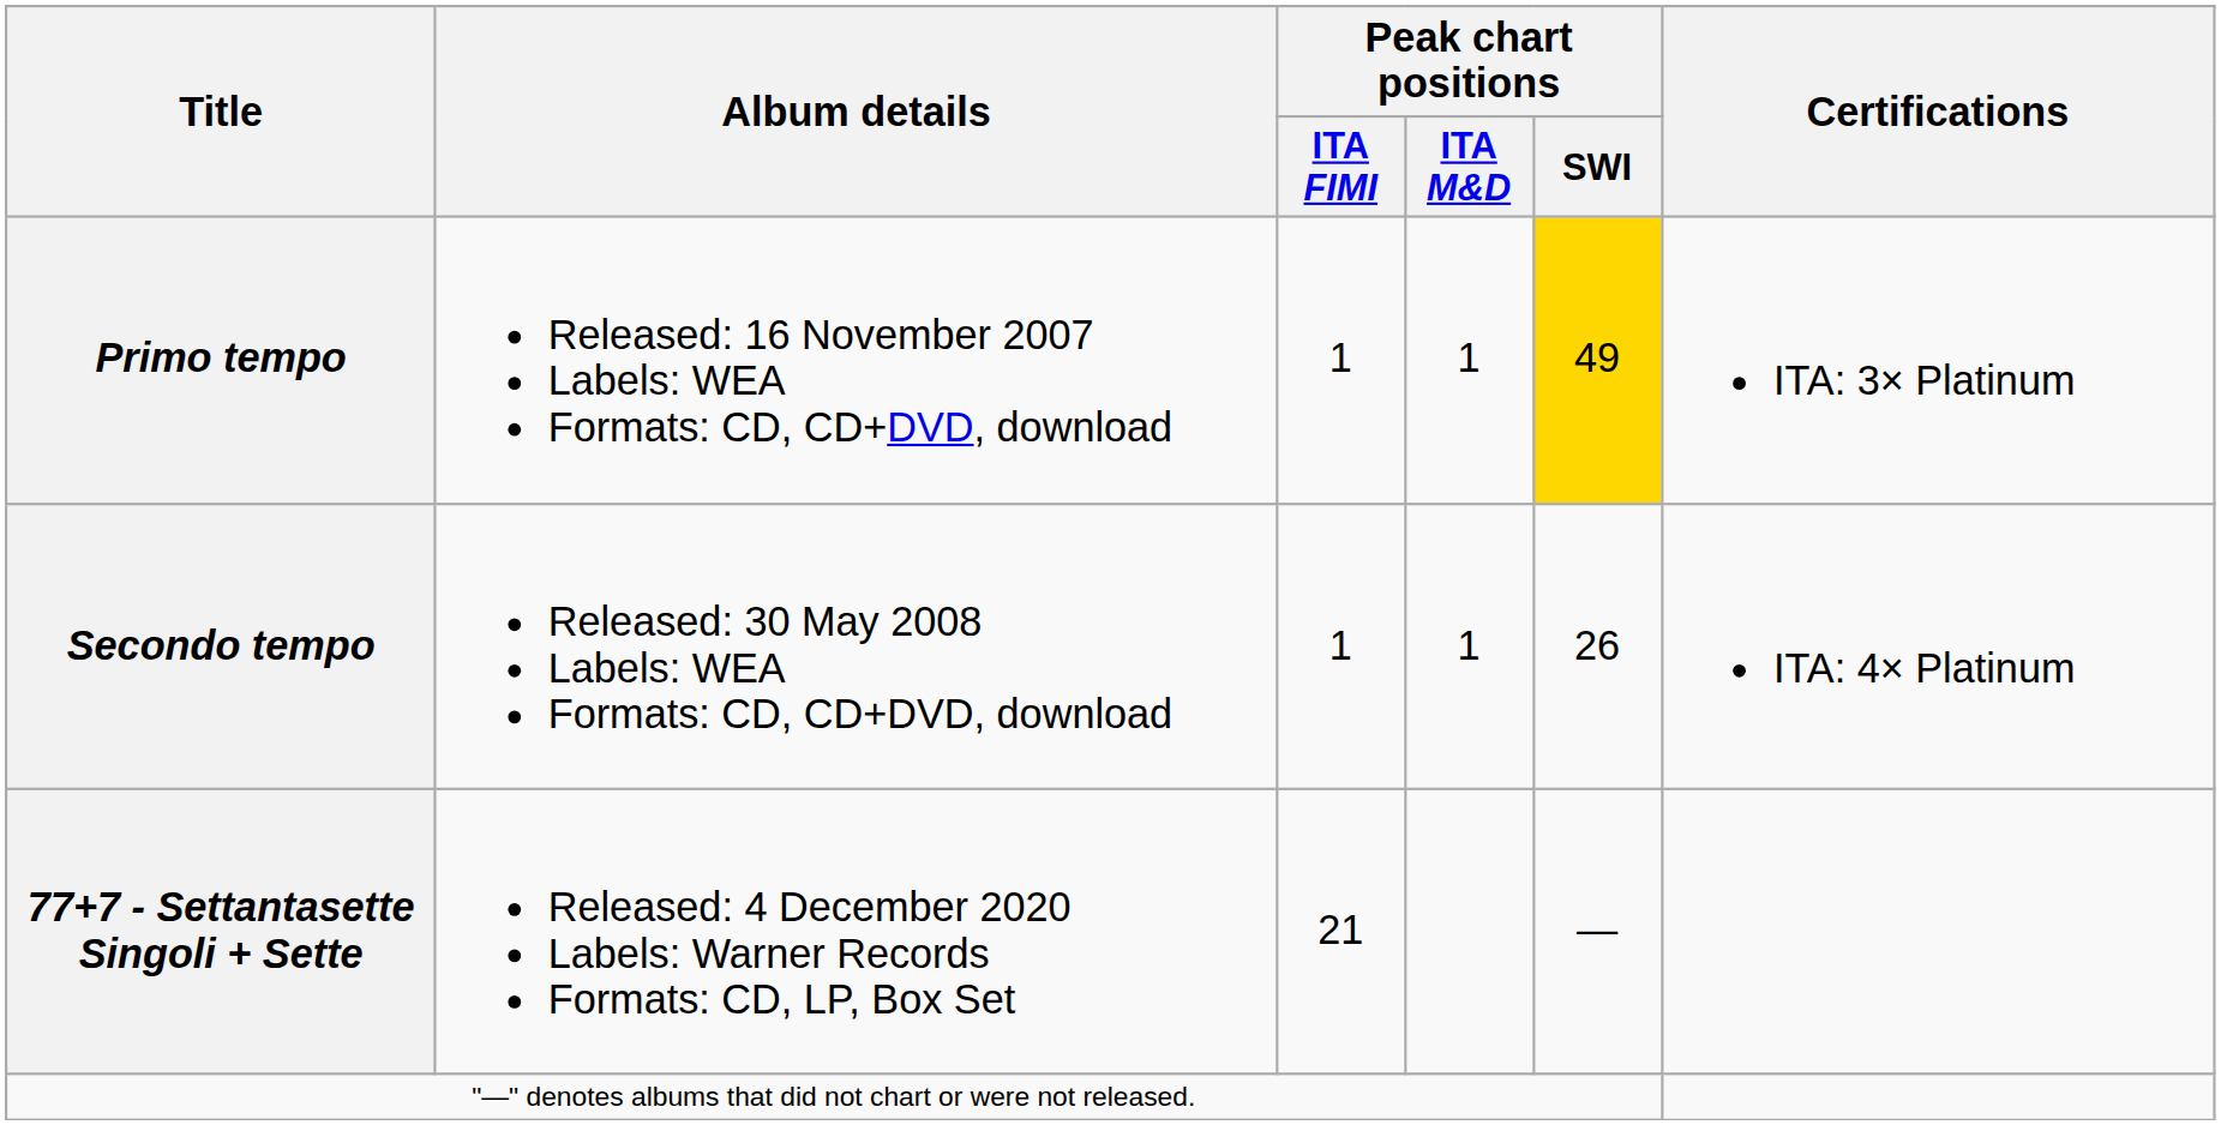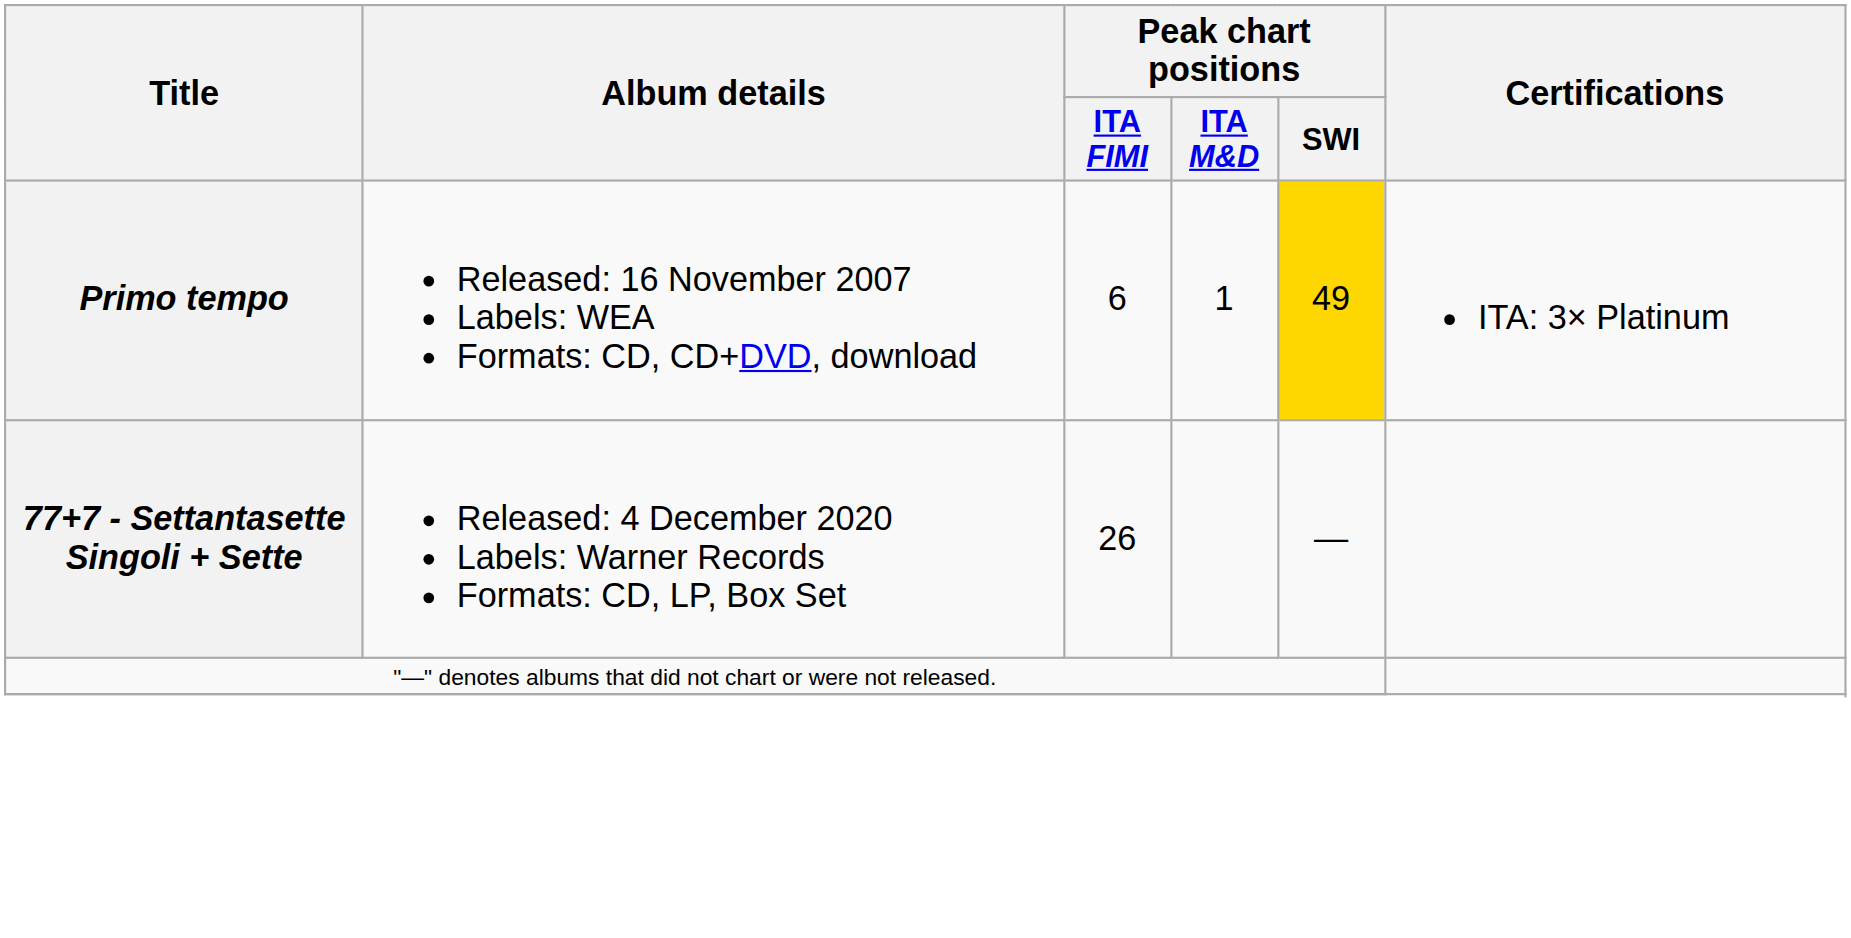Primo tempo | Peak chart positions / ITA FIMI: 1 -> 6
- row: Secondo tempo | Released: 30 May 2008 Labels: WEA Formats: CD, CD+DVD, download | 1 | 1 | 26 | ITA: 4× Platinum
77+7 - Settantasette Singoli + Sette | Peak chart positions / ITA FIMI: 21 -> 26
